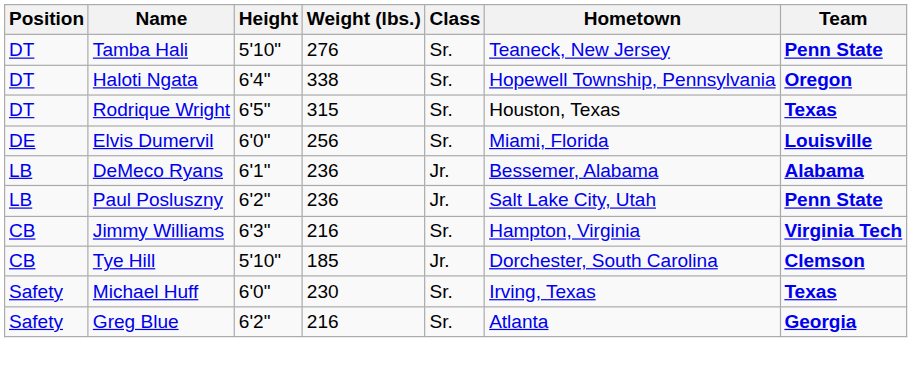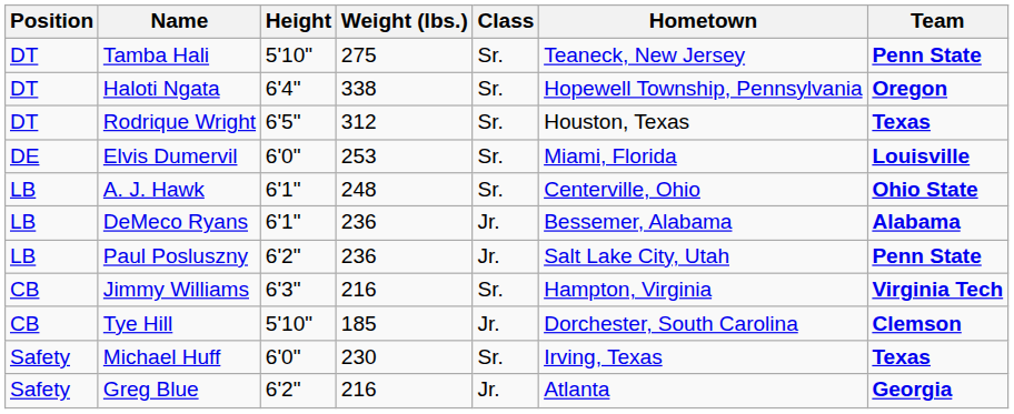Tamba Hali | Weight (lbs.): 276 -> 275
Rodrique Wright | Weight (lbs.): 315 -> 312
Elvis Dumervil | Weight (lbs.): 256 -> 253
+ row: LB | A. J. Hawk | 6'1" | 248 | Sr. | Centerville, Ohio | Ohio State
Greg Blue | Class: Sr. -> Jr.
